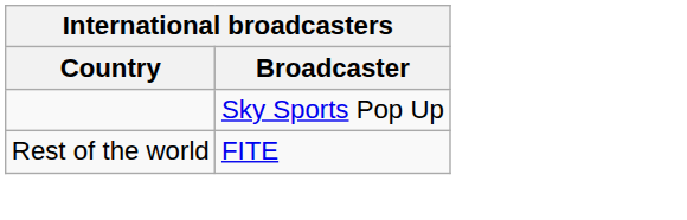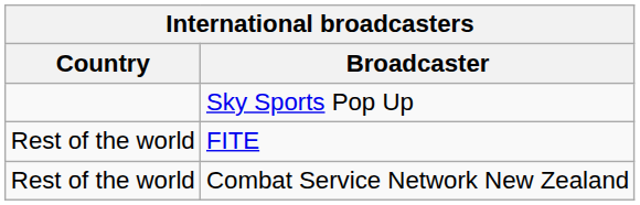+ row: Rest of the world | Combat Service Network New Zealand
